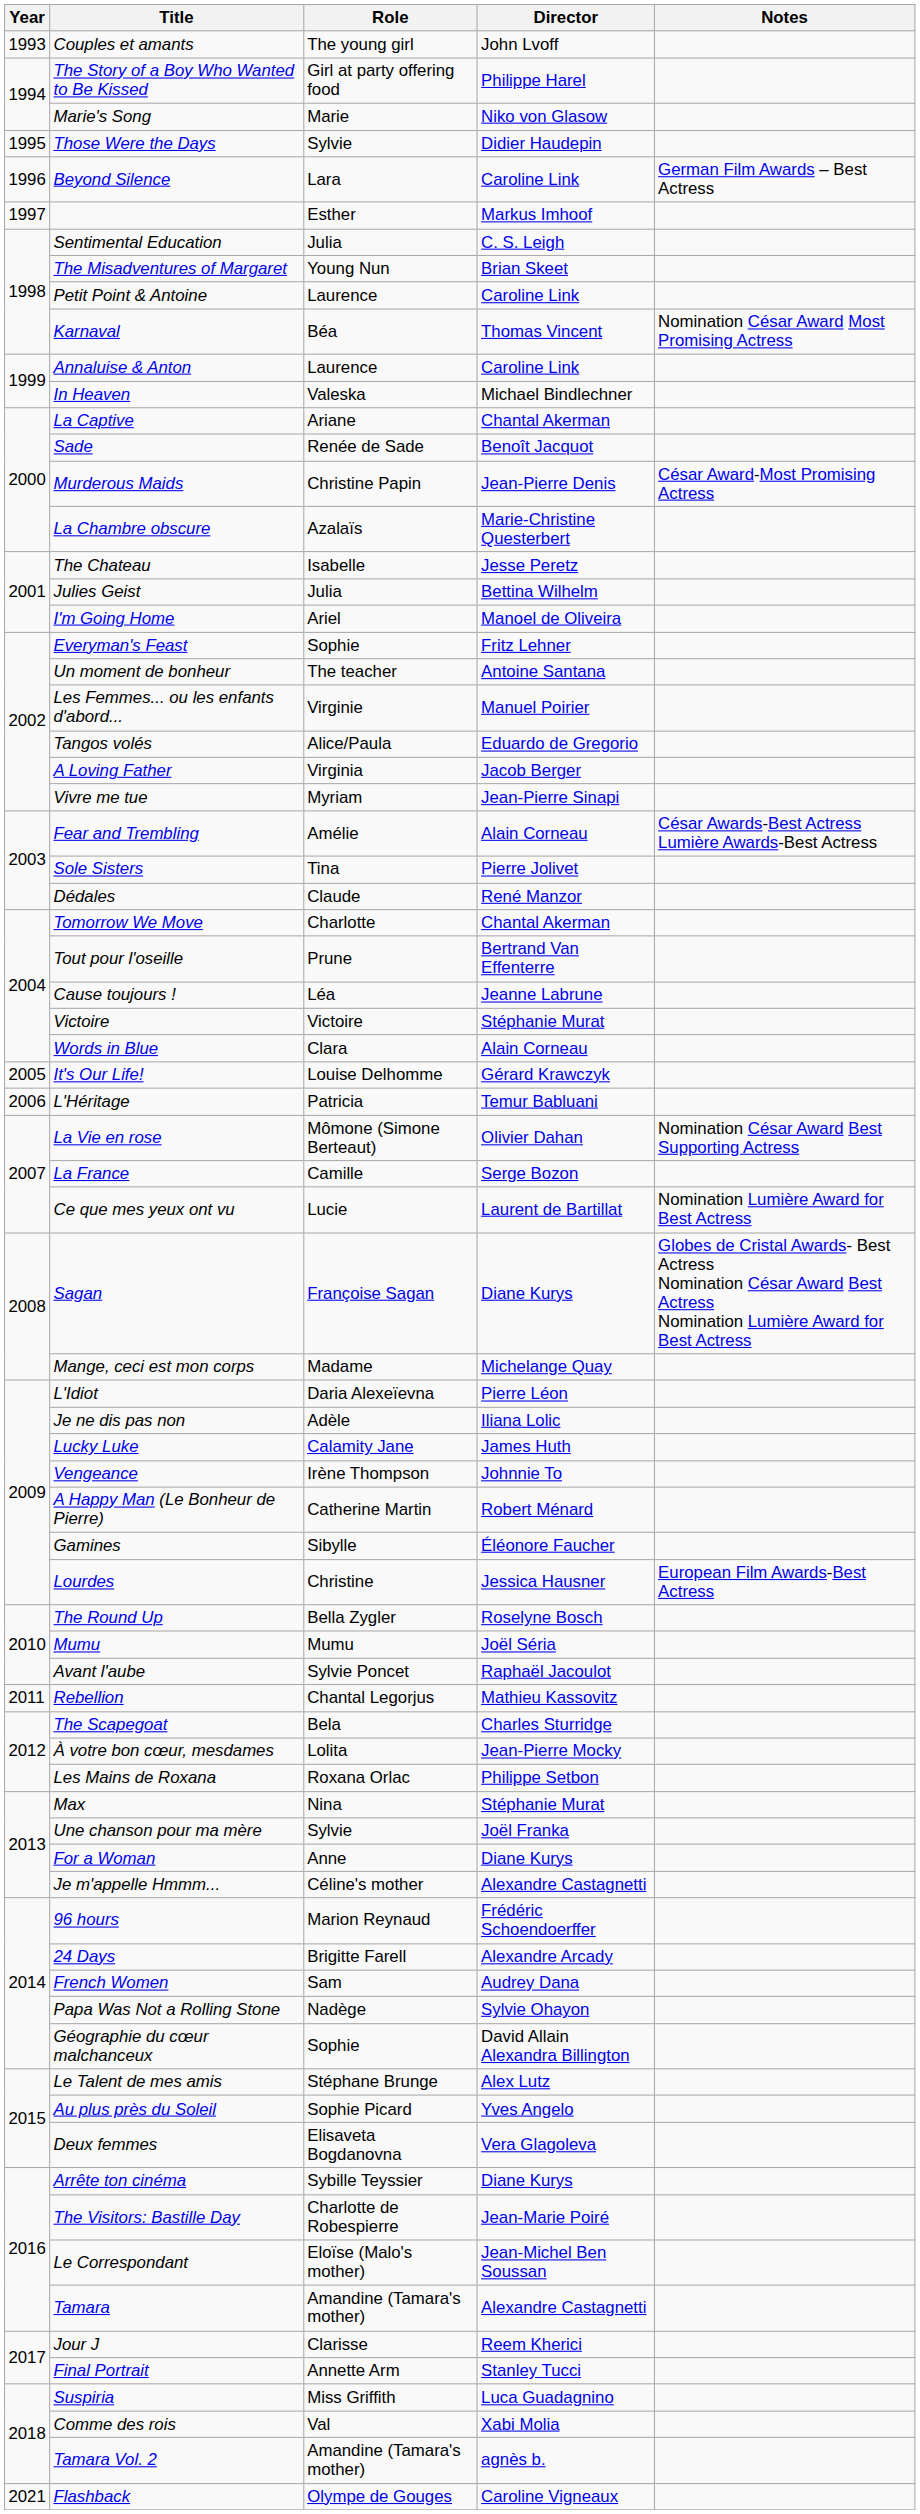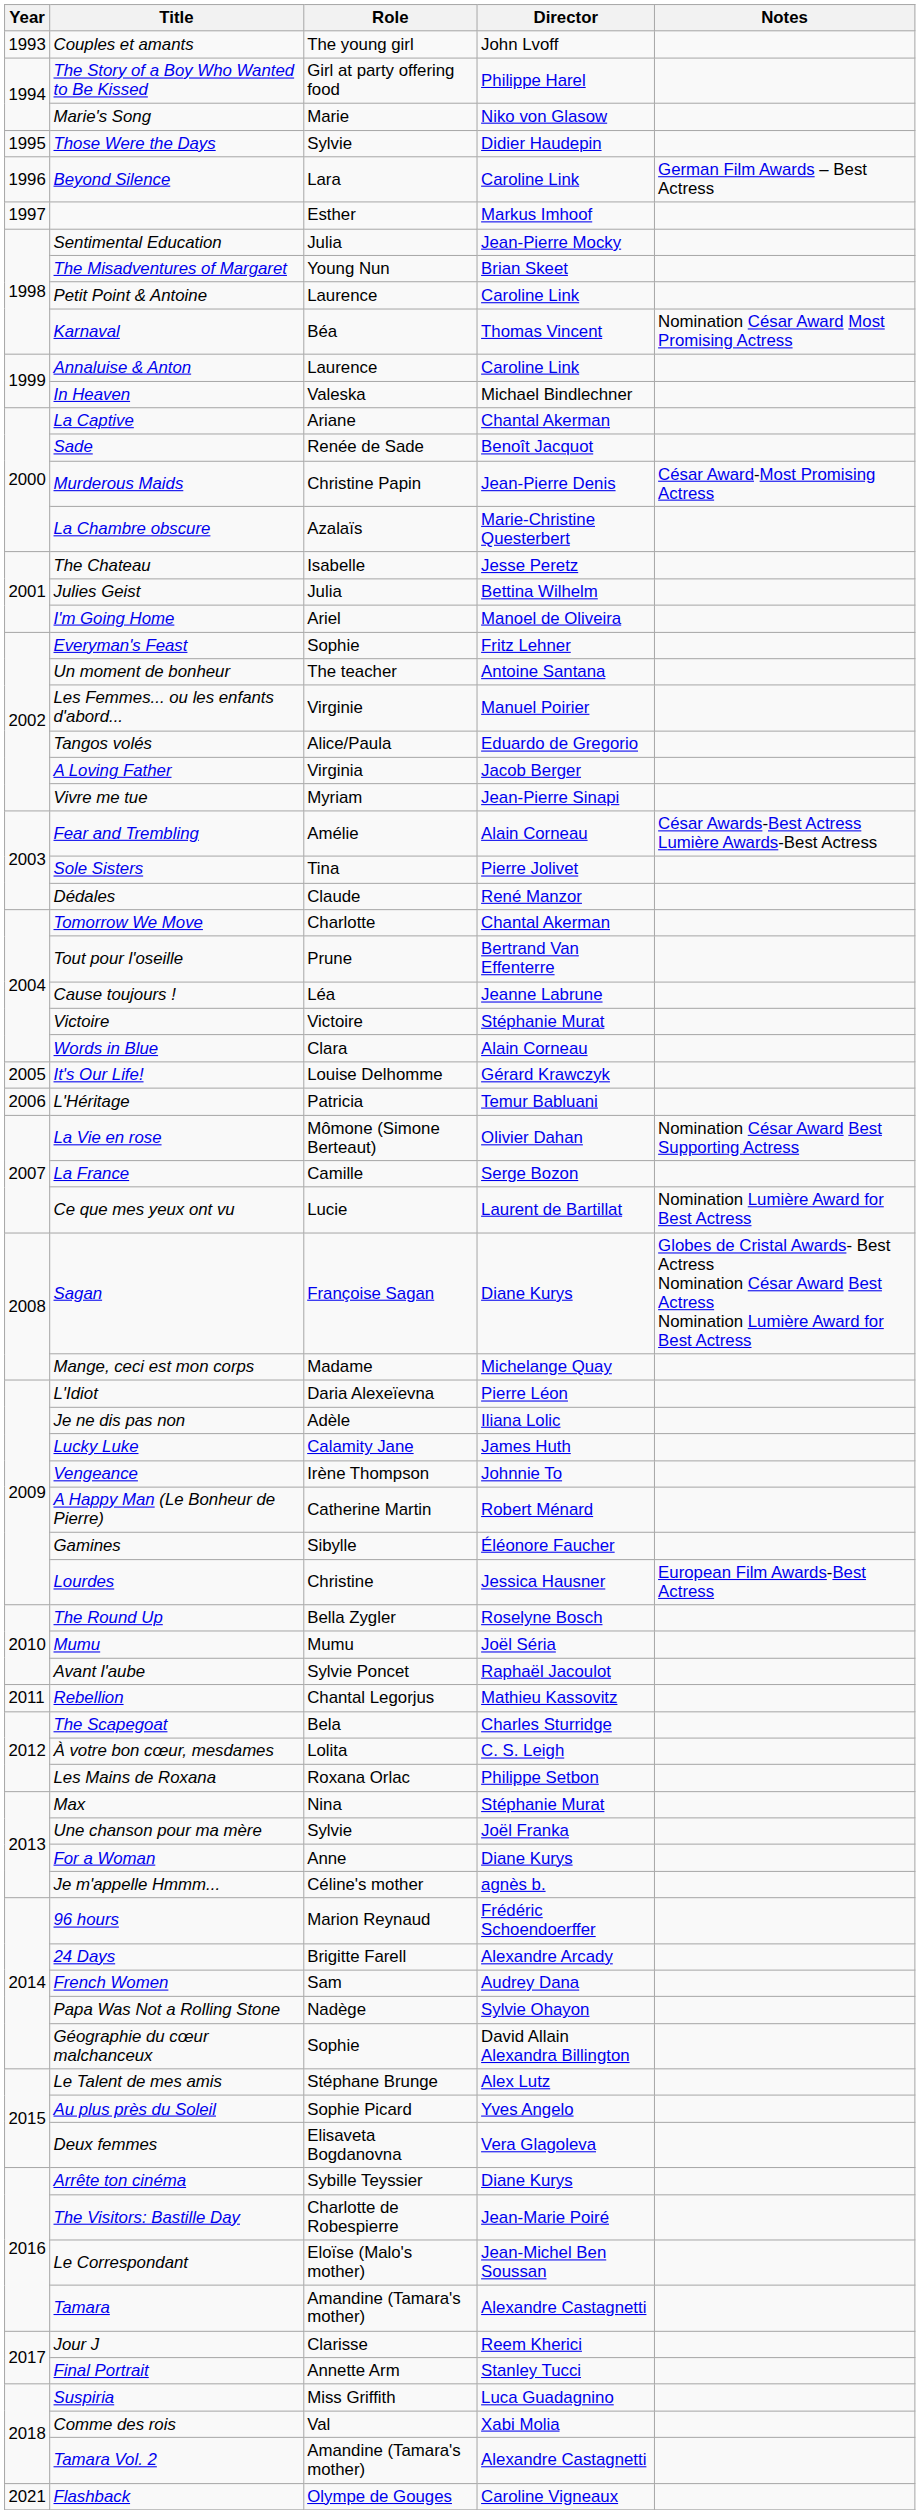Sentimental Education | Director: C. S. Leigh -> Jean-Pierre Mocky
À votre bon cœur, mesdames | Director: Jean-Pierre Mocky -> C. S. Leigh
Je m'appelle Hmmm... | Director: Alexandre Castagnetti -> agnès b.
Tamara Vol. 2 | Director: agnès b. -> Alexandre Castagnetti
